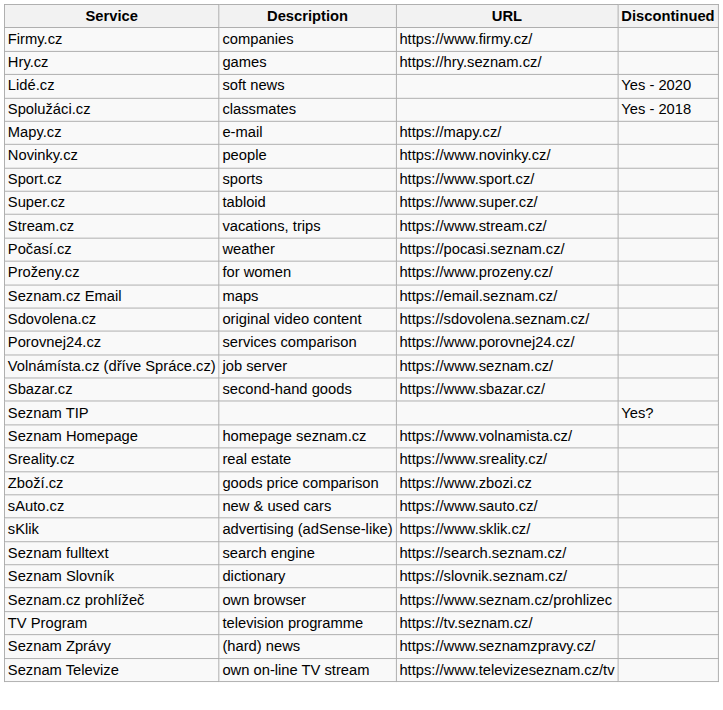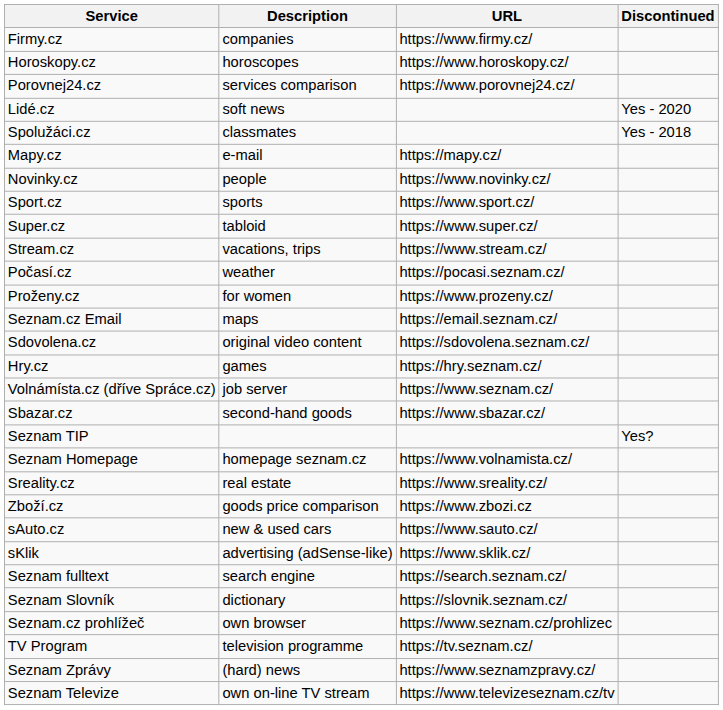+ row: Horoskopy.cz | horoscopes | https://www.horoskopy.cz/
rows swapped: Hry.cz <-> Porovnej24.cz
